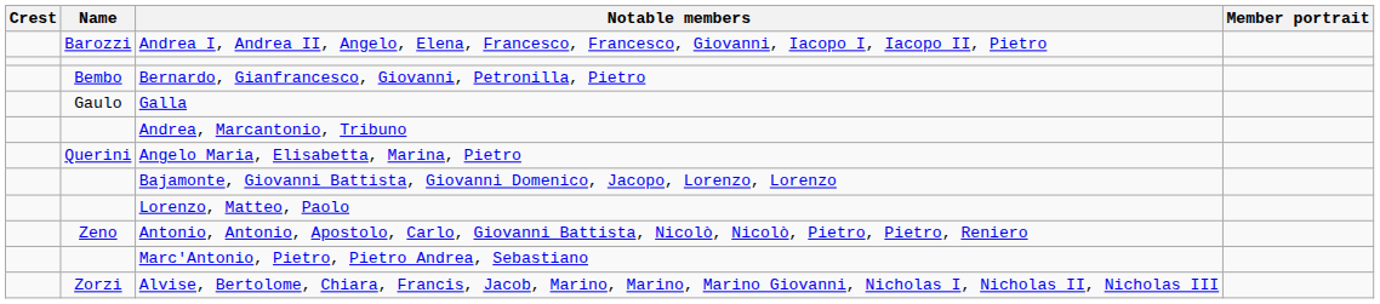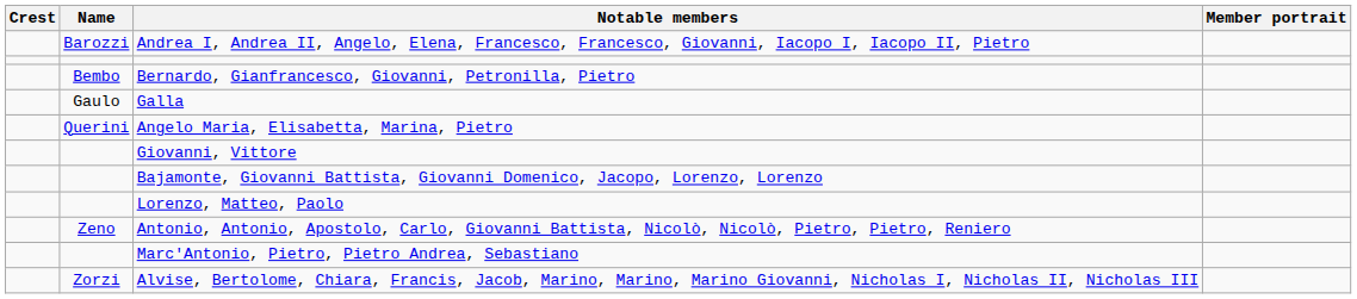- row: Andrea, Marcantonio, Tribuno
+ row: Giovanni, Vittore
